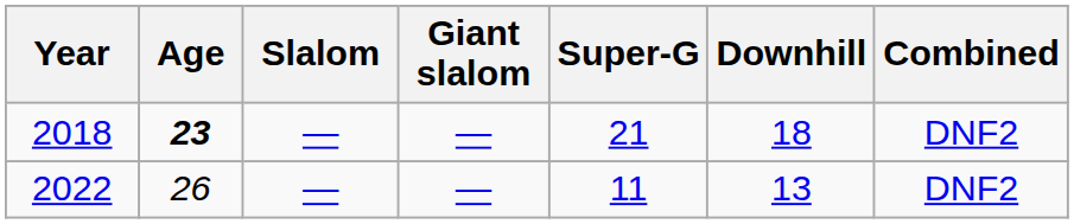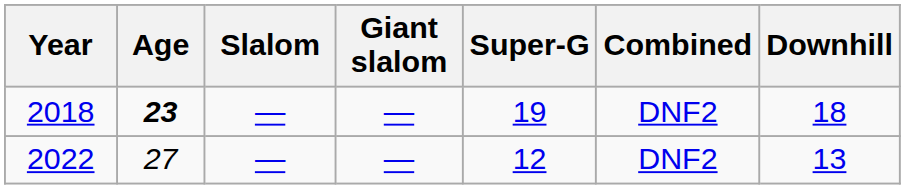columns swapped: Downhill <-> Combined
2018 | Super-G: 21 -> 19
2022 | Age: 26 -> 27
2022 | Super-G: 11 -> 12
